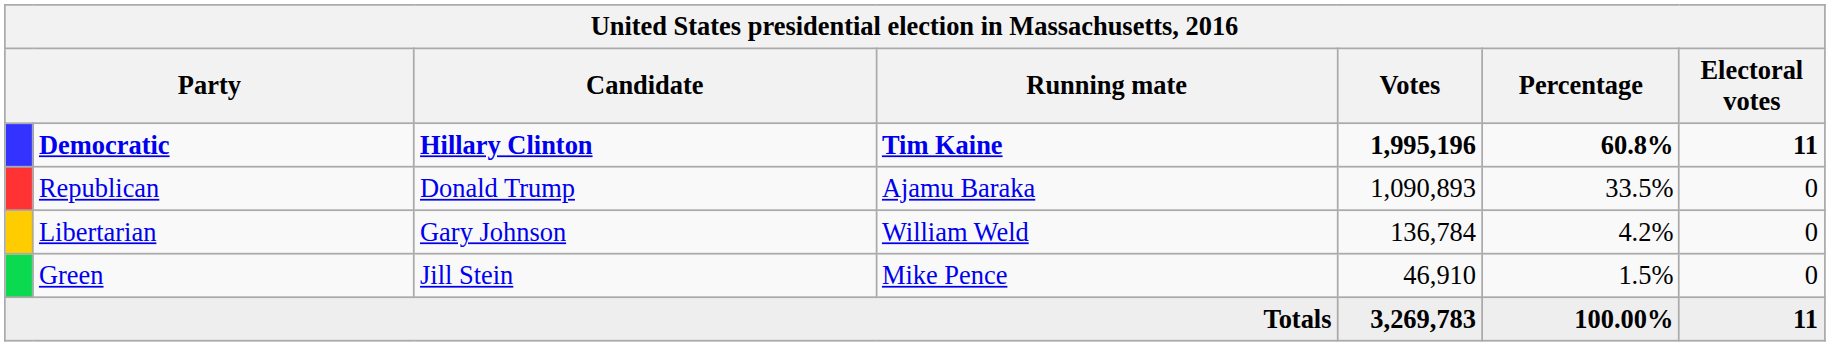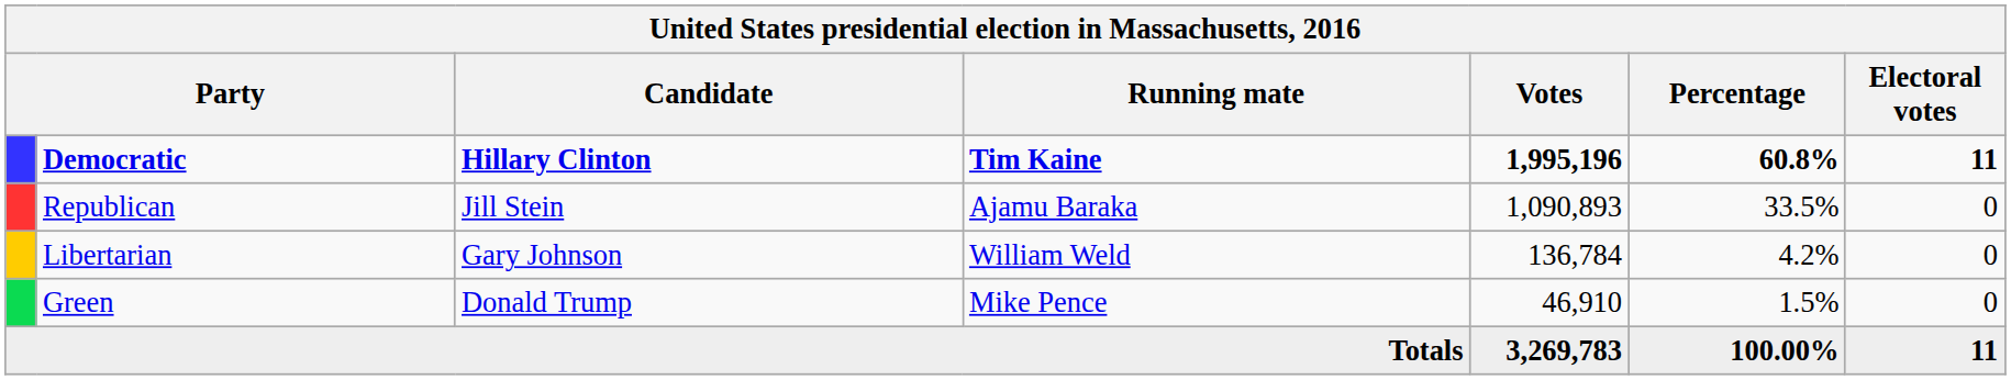Republican | Candidate: Donald Trump -> Jill Stein
Green | Candidate: Jill Stein -> Donald Trump
